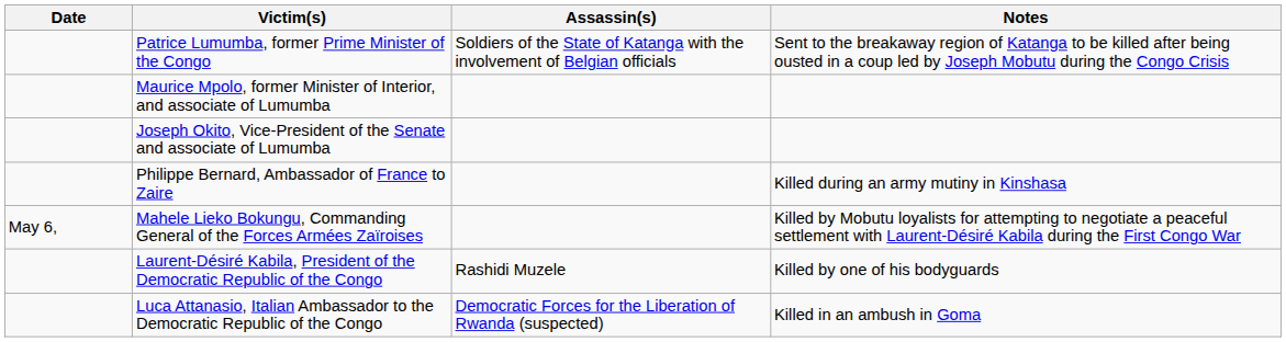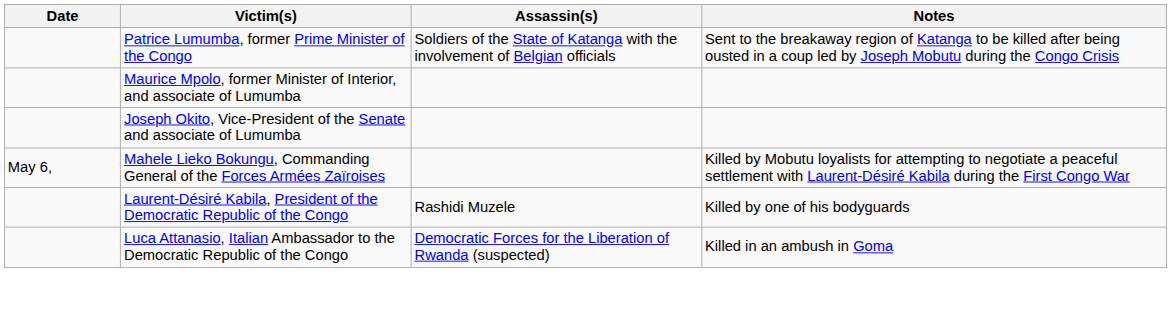- row: Philippe Bernard, Ambassador of France to Zaire | Killed during an army mutiny in Kinshasa
